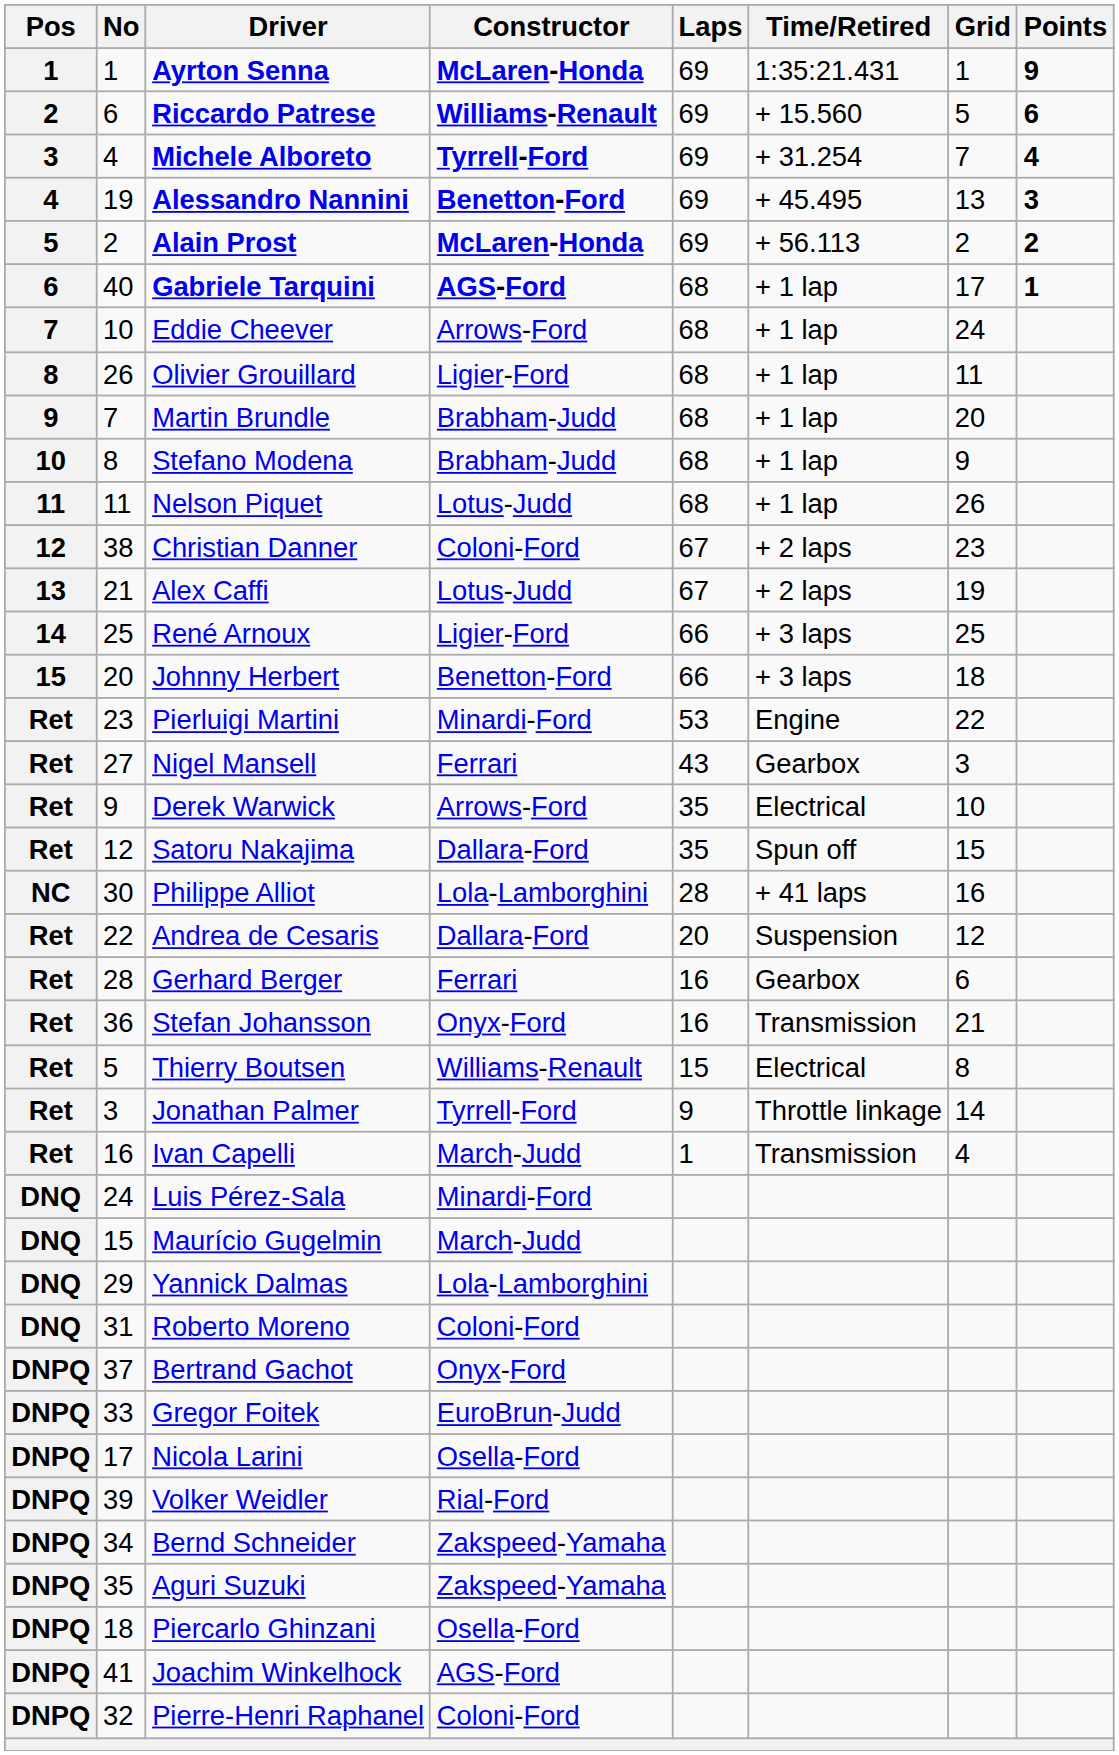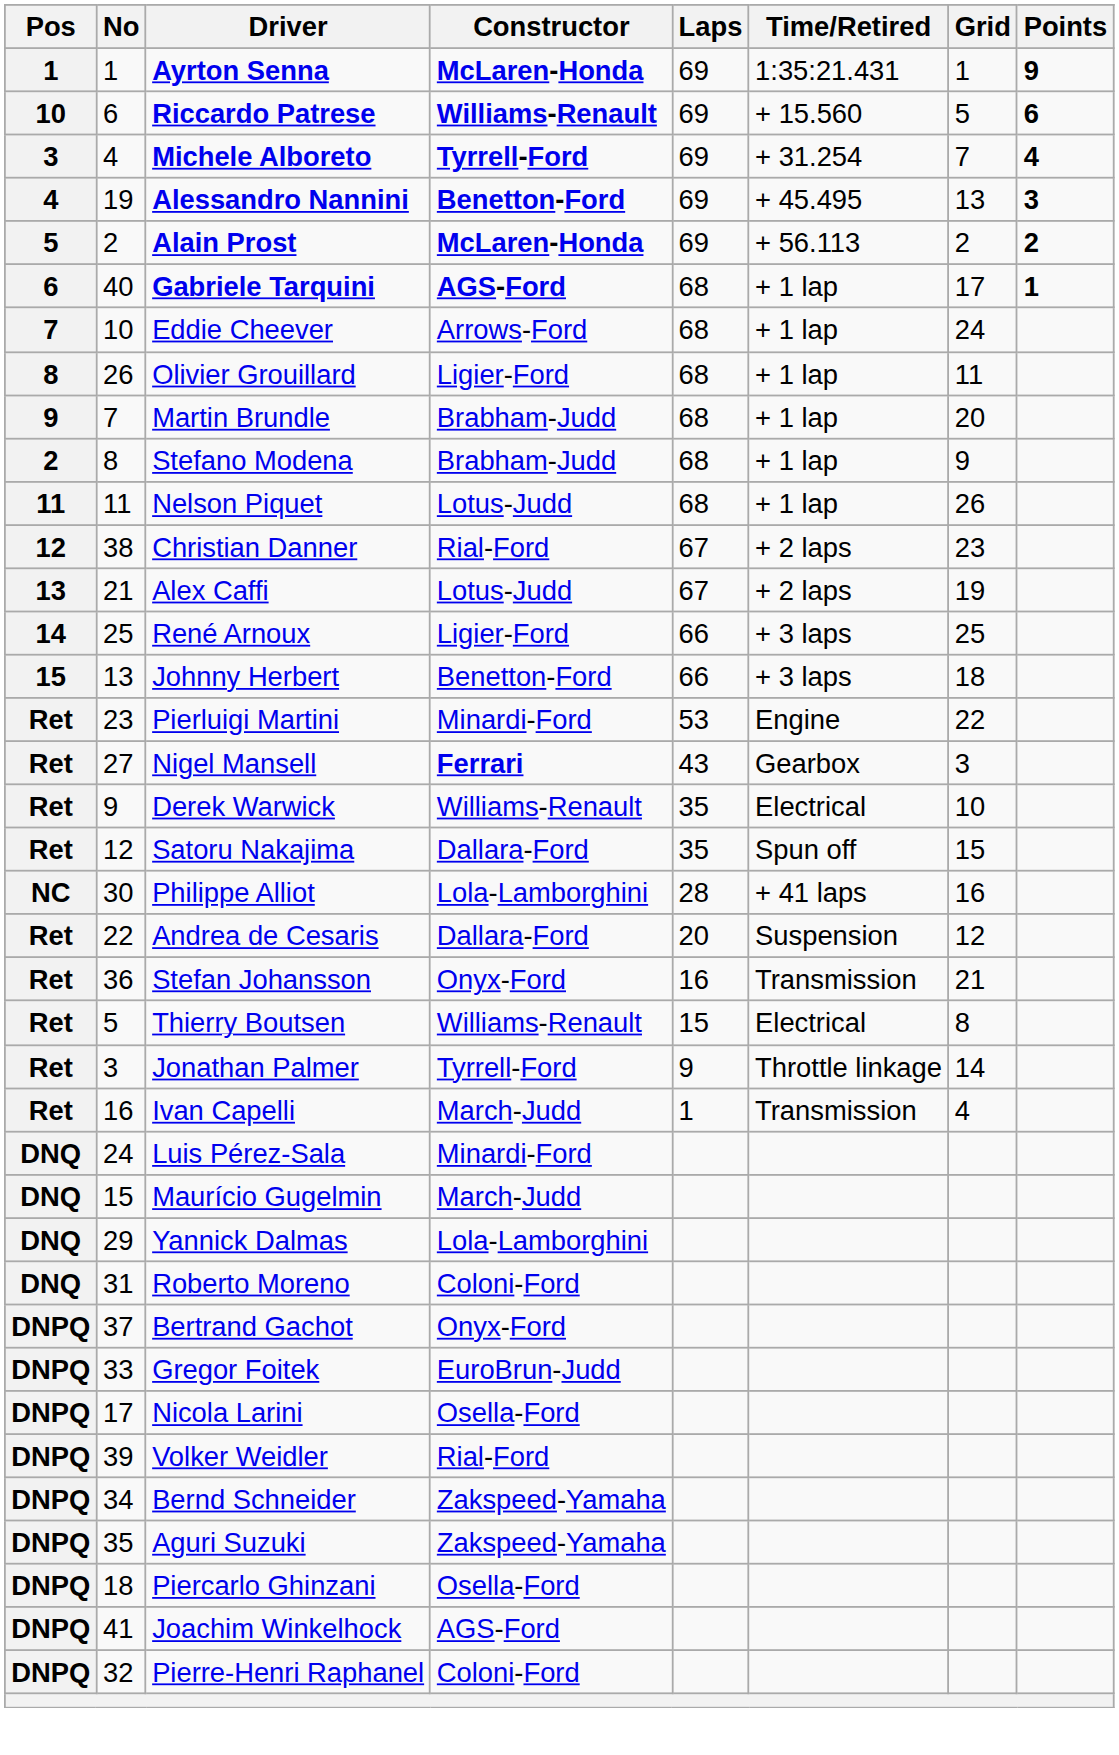Riccardo Patrese | Pos: 2 -> 10
Stefano Modena | Pos: 10 -> 2
Christian Danner | Constructor: Coloni-Ford -> Rial-Ford
Johnny Herbert | No: 20 -> 13
Nigel Mansell | Constructor: normal -> bold
Derek Warwick | Constructor: Arrows-Ford -> Williams-Renault
- row: Ret | 28 | Gerhard Berger | Ferrari | 16 | Gearbox | 6
